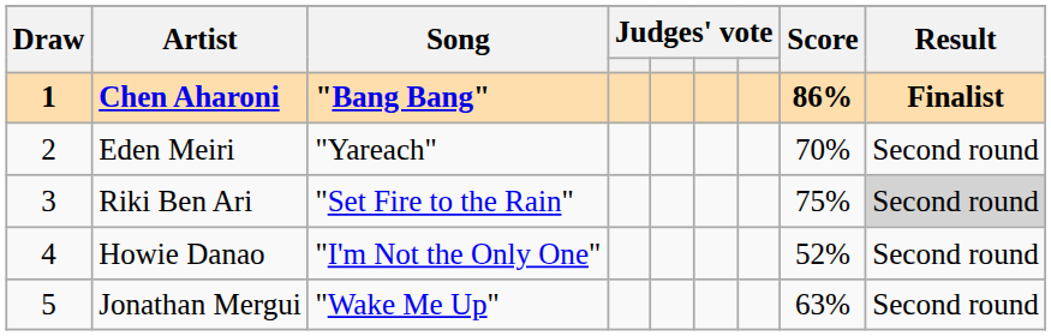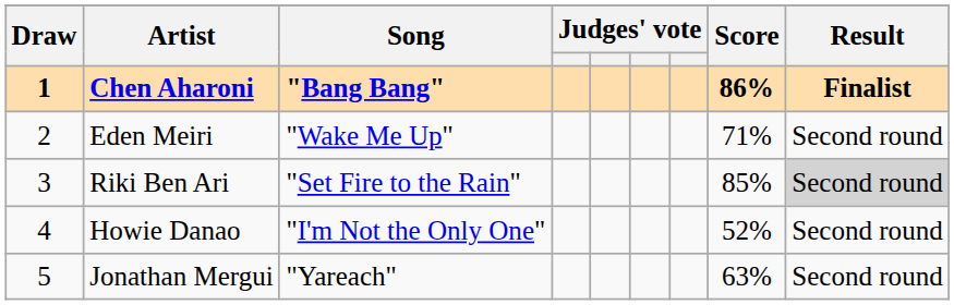Eden Meiri | Song: "Yareach" -> "Wake Me Up"
Eden Meiri | Score: 70% -> 71%
Riki Ben Ari | Score: 75% -> 85%
Jonathan Mergui | Song: "Wake Me Up" -> "Yareach"
